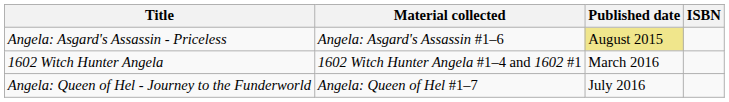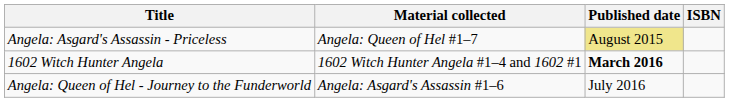Angela: Asgard's Assassin - Priceless | Material collected: Angela: Asgard's Assassin #1–6 -> Angela: Queen of Hel #1–7
1602 Witch Hunter Angela | Published date: normal -> bold
Angela: Queen of Hel - Journey to the Funderworld | Material collected: Angela: Queen of Hel #1–7 -> Angela: Asgard's Assassin #1–6
